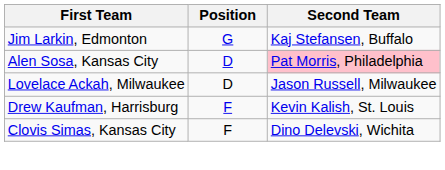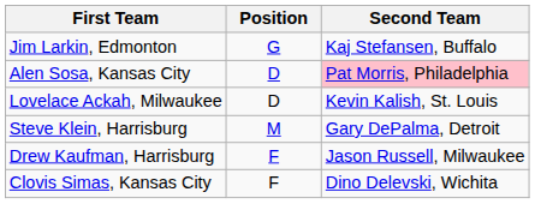Lovelace Ackah, Milwaukee | Second Team: Jason Russell, Milwaukee -> Kevin Kalish, St. Louis
+ row: Steve Klein, Harrisburg | M | Gary DePalma, Detroit
Drew Kaufman, Harrisburg | Second Team: Kevin Kalish, St. Louis -> Jason Russell, Milwaukee
